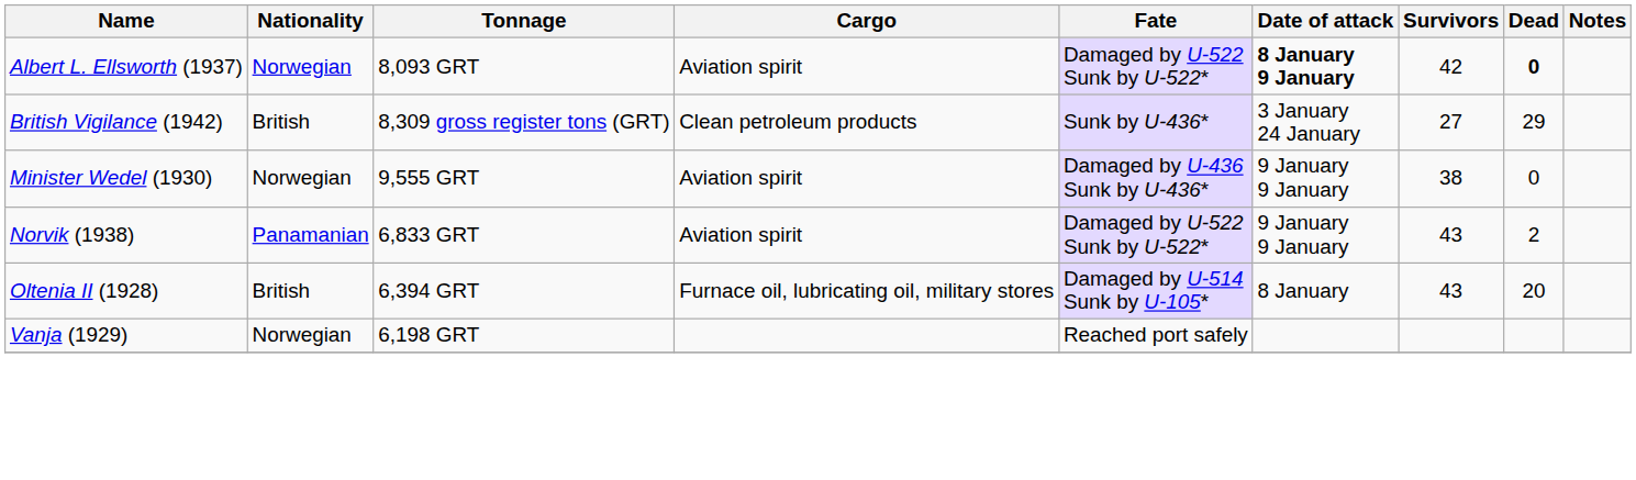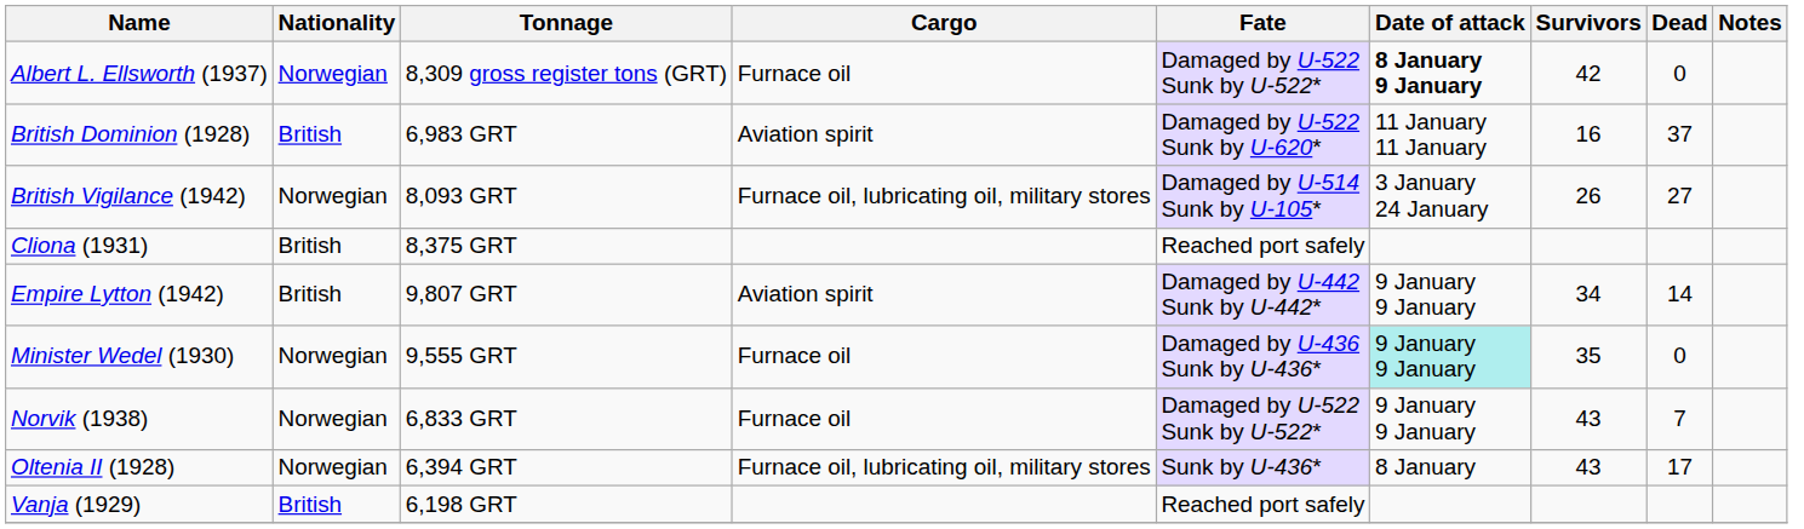Albert L. Ellsworth (1937) | Tonnage: 8,093 GRT -> 8,309 gross register tons (GRT)
Albert L. Ellsworth (1937) | Cargo: Aviation spirit -> Furnace oil
Albert L. Ellsworth (1937) | Dead: bold -> normal
+ row: British Dominion (1928) | British | 6,983 GRT | Aviation spirit | Damaged by U-522 Sunk by U-620* | 11 January 11 January | 16 | 37
British Vigilance (1942) | Nationality: British -> Norwegian
British Vigilance (1942) | Tonnage: 8,309 gross register tons (GRT) -> 8,093 GRT
British Vigilance (1942) | Cargo: Clean petroleum products -> Furnace oil, lubricating oil, military stores
British Vigilance (1942) | Fate: Sunk by U-436* -> Damaged by U-514 Sunk by U-105*
British Vigilance (1942) | Survivors: 27 -> 26
British Vigilance (1942) | Dead: 29 -> 27
+ row: Cliona (1931) | British | 8,375 GRT | Reached port safely
+ row: Empire Lytton (1942) | British | 9,807 GRT | Aviation spirit | Damaged by U-442 Sunk by U-442* | 9 January 9 January | 34 | 14
Minister Wedel (1930) | Cargo: Aviation spirit -> Furnace oil
Minister Wedel (1930) | Date of attack: no background -> paleturquoise background
Minister Wedel (1930) | Survivors: 38 -> 35
Norvik (1938) | Nationality: Panamanian -> Norwegian
Norvik (1938) | Cargo: Aviation spirit -> Furnace oil
Norvik (1938) | Dead: 2 -> 7
Oltenia II (1928) | Nationality: British -> Norwegian
Oltenia II (1928) | Fate: Damaged by U-514 Sunk by U-105* -> Sunk by U-436*
Oltenia II (1928) | Dead: 20 -> 17
Vanja (1929) | Nationality: Norwegian -> British
